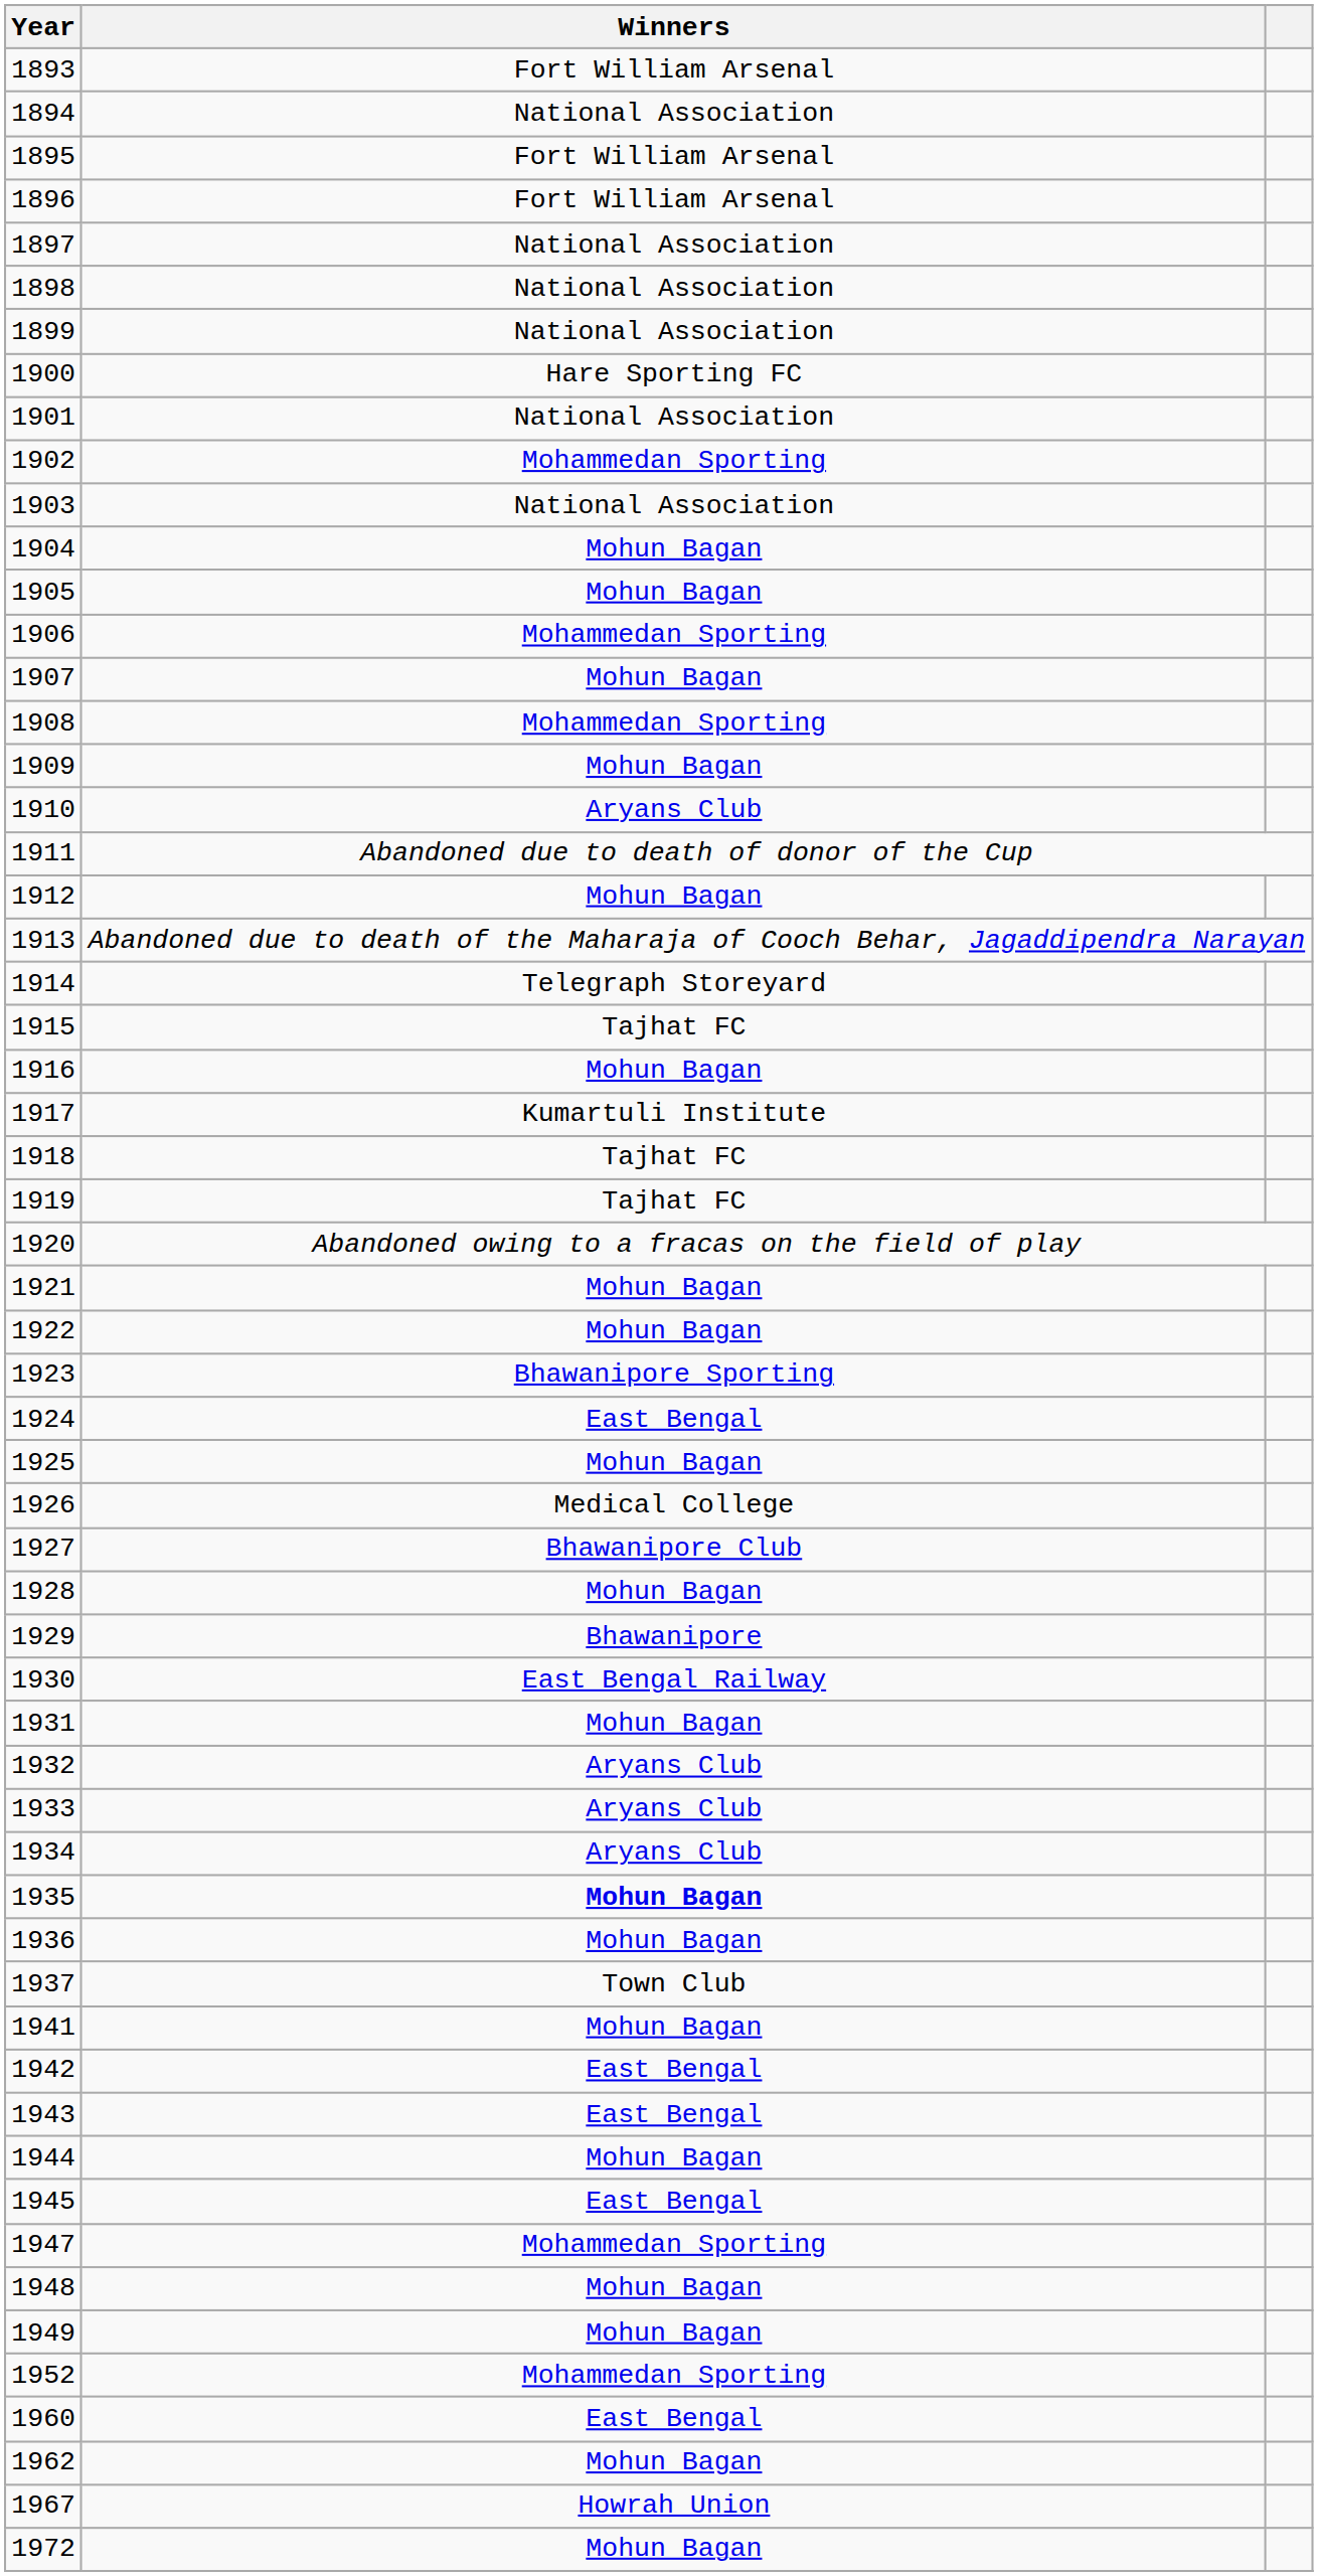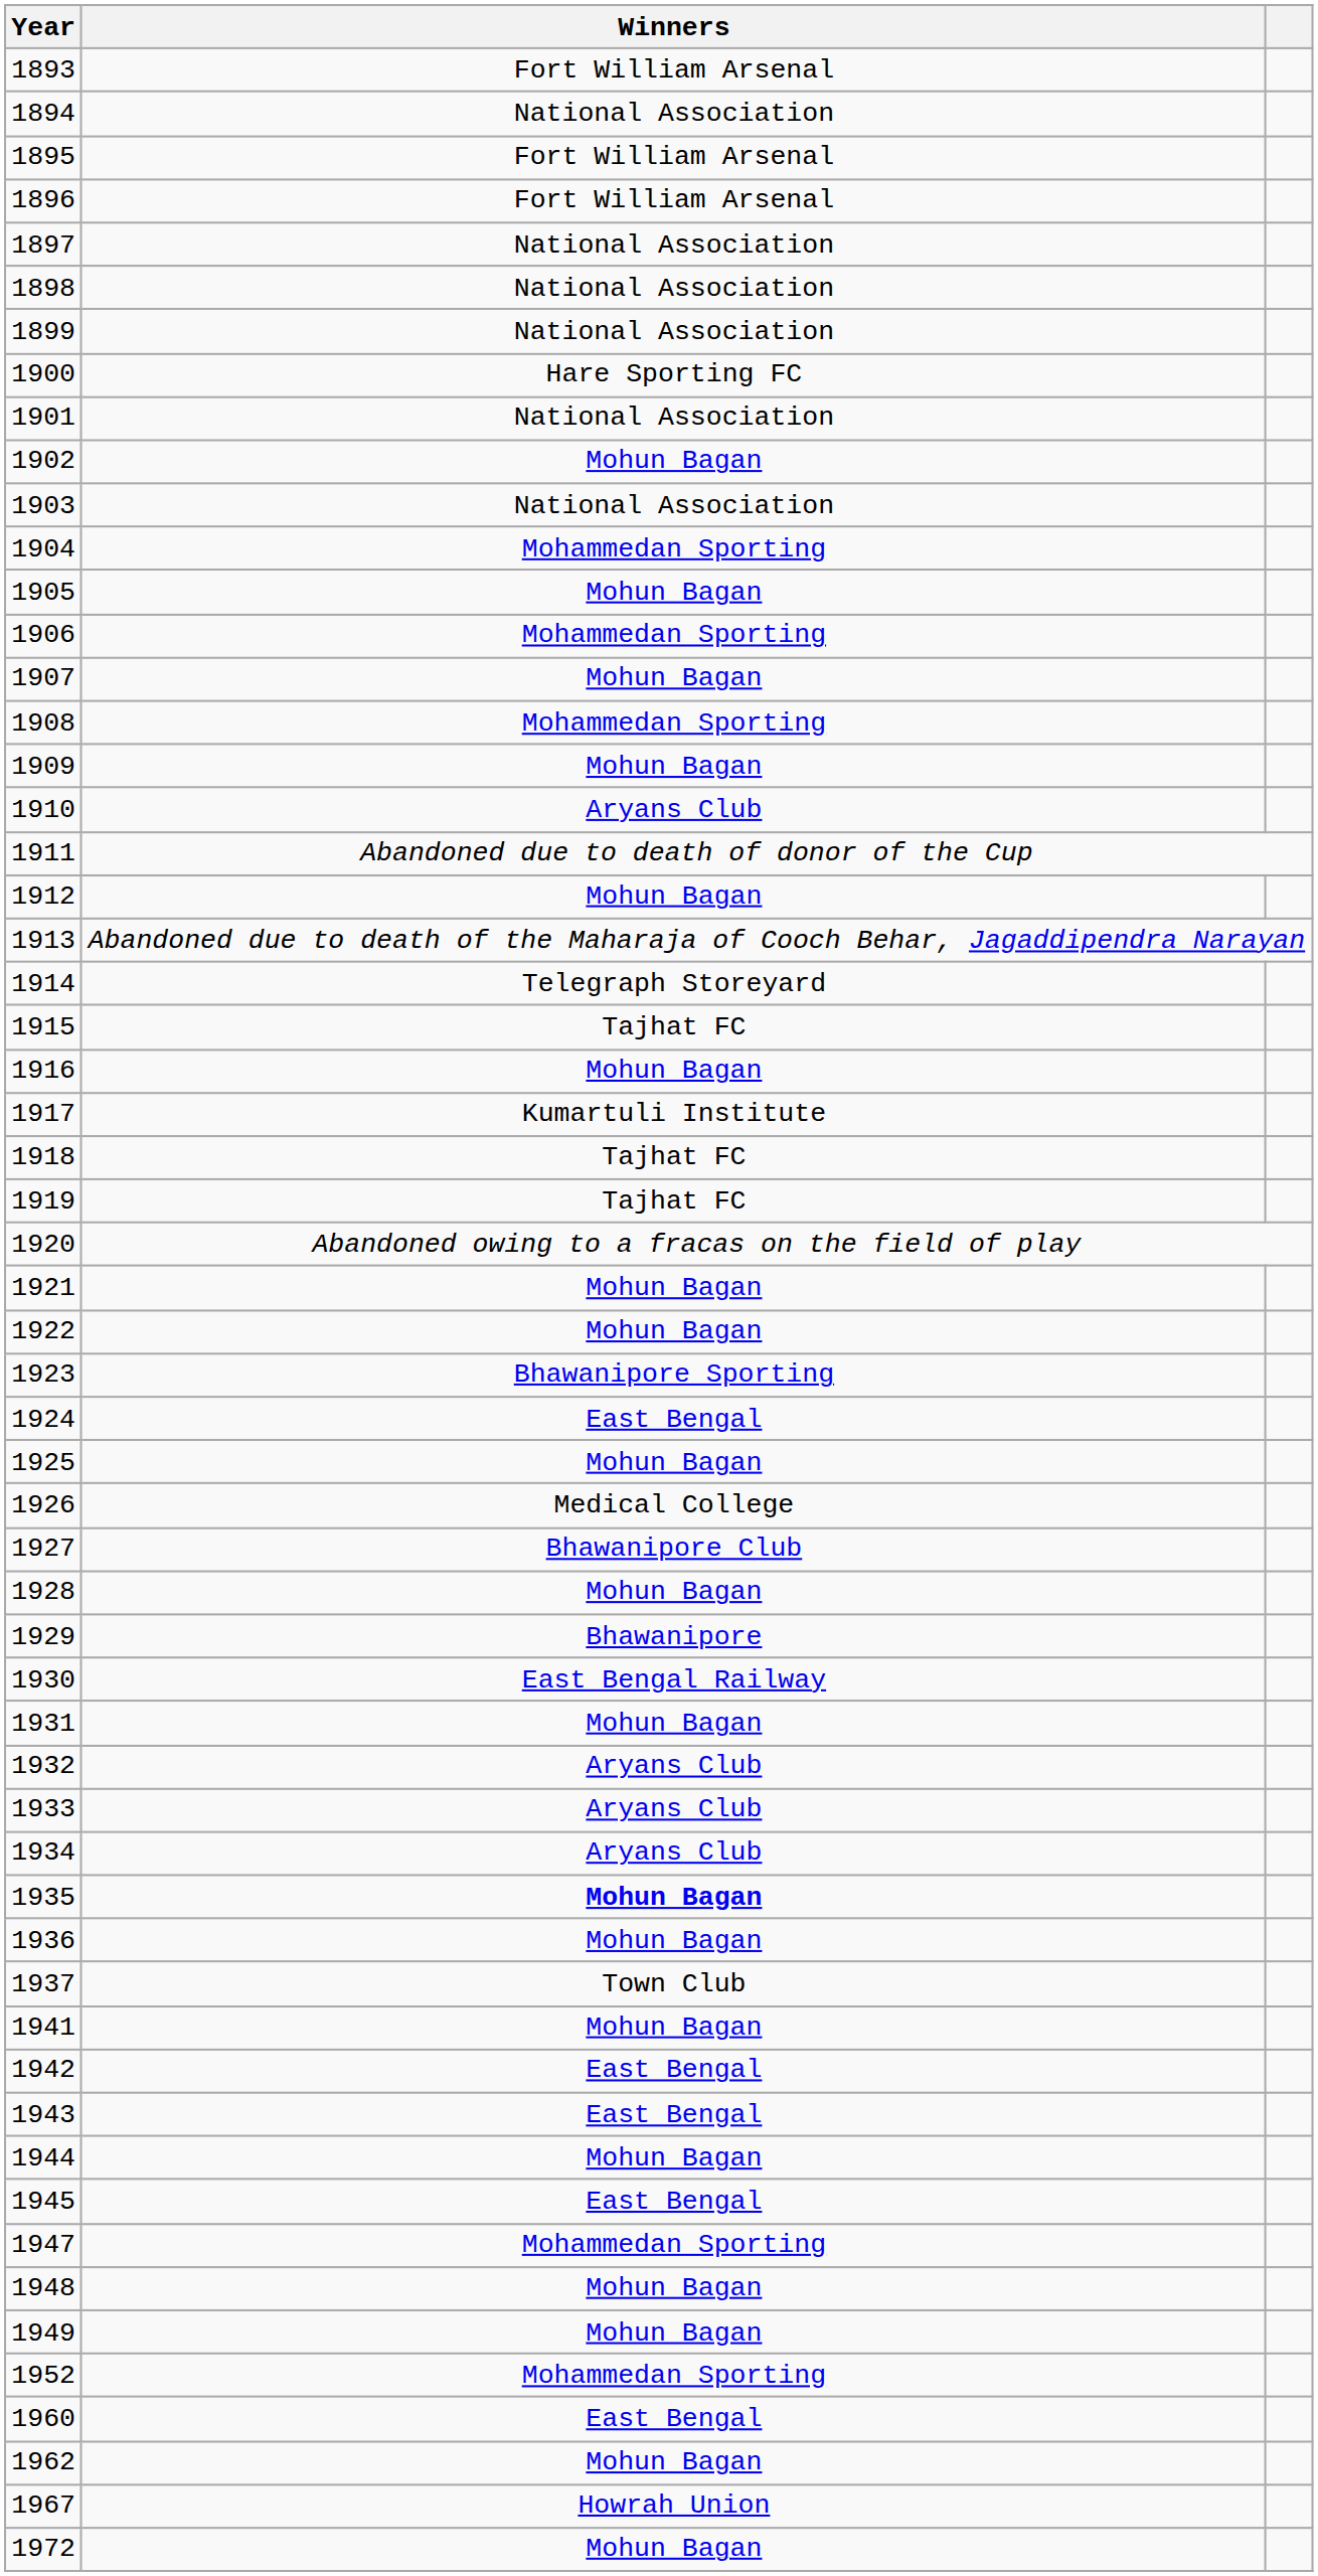1902 | Winners: Mohammedan Sporting -> Mohun Bagan
1904 | Winners: Mohun Bagan -> Mohammedan Sporting
